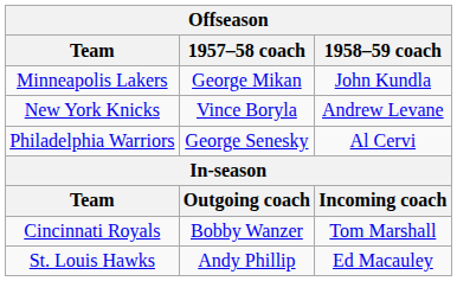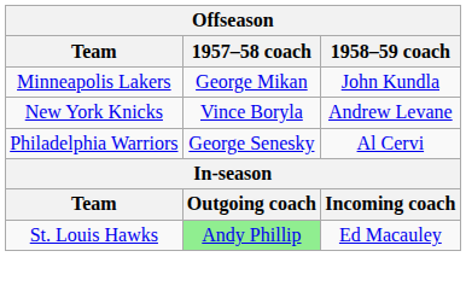- row: Cincinnati Royals | Bobby Wanzer | Tom Marshall
St. Louis Hawks | 1957–58 coach: no background -> lightgreen background
